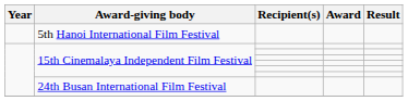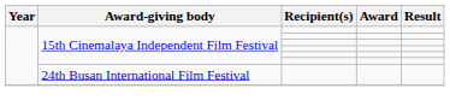- row: 5th Hanoi International Film Festival
